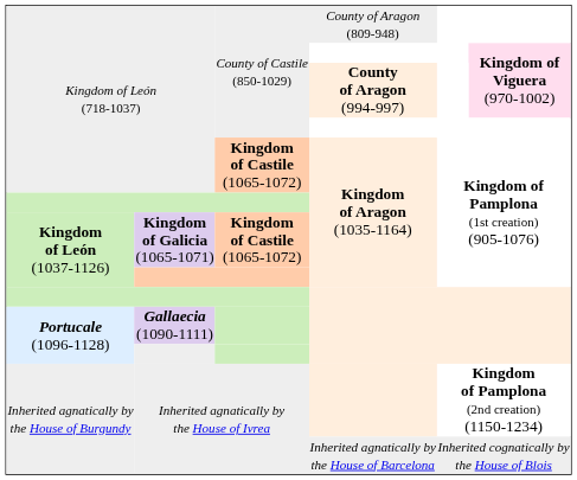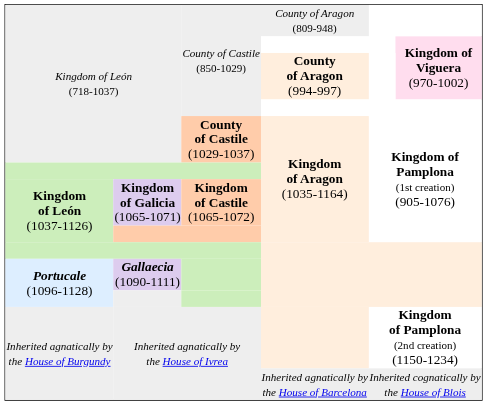Kingdom of León (718-1037) / Kingdom of Aragon (1035-1164) | column 3: Kingdom of Castile (1065-1072) -> County of Castile (1029-1037)
